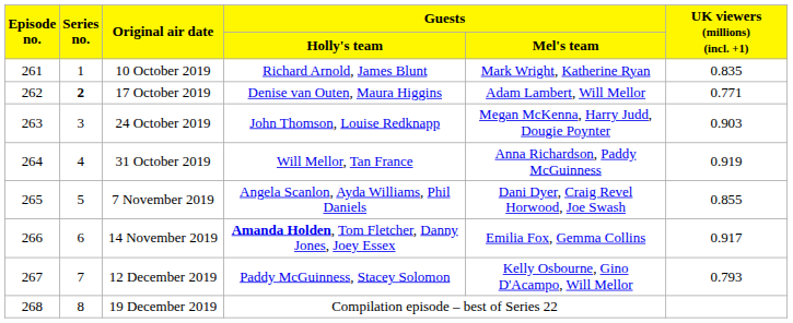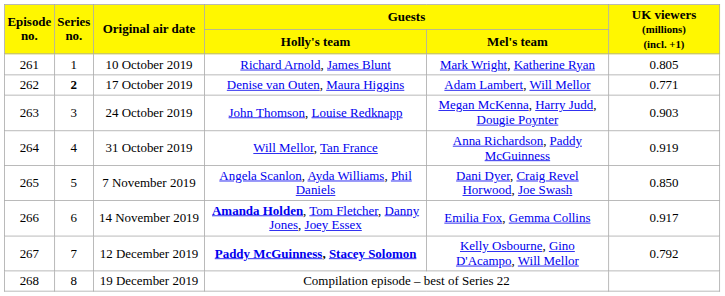10 October 2019 | UK viewers (millions) (incl. +1): 0.835 -> 0.805
7 November 2019 | UK viewers (millions) (incl. +1): 0.855 -> 0.850
12 December 2019 | Guests / Holly's team: normal -> bold
12 December 2019 | UK viewers (millions) (incl. +1): 0.793 -> 0.792
